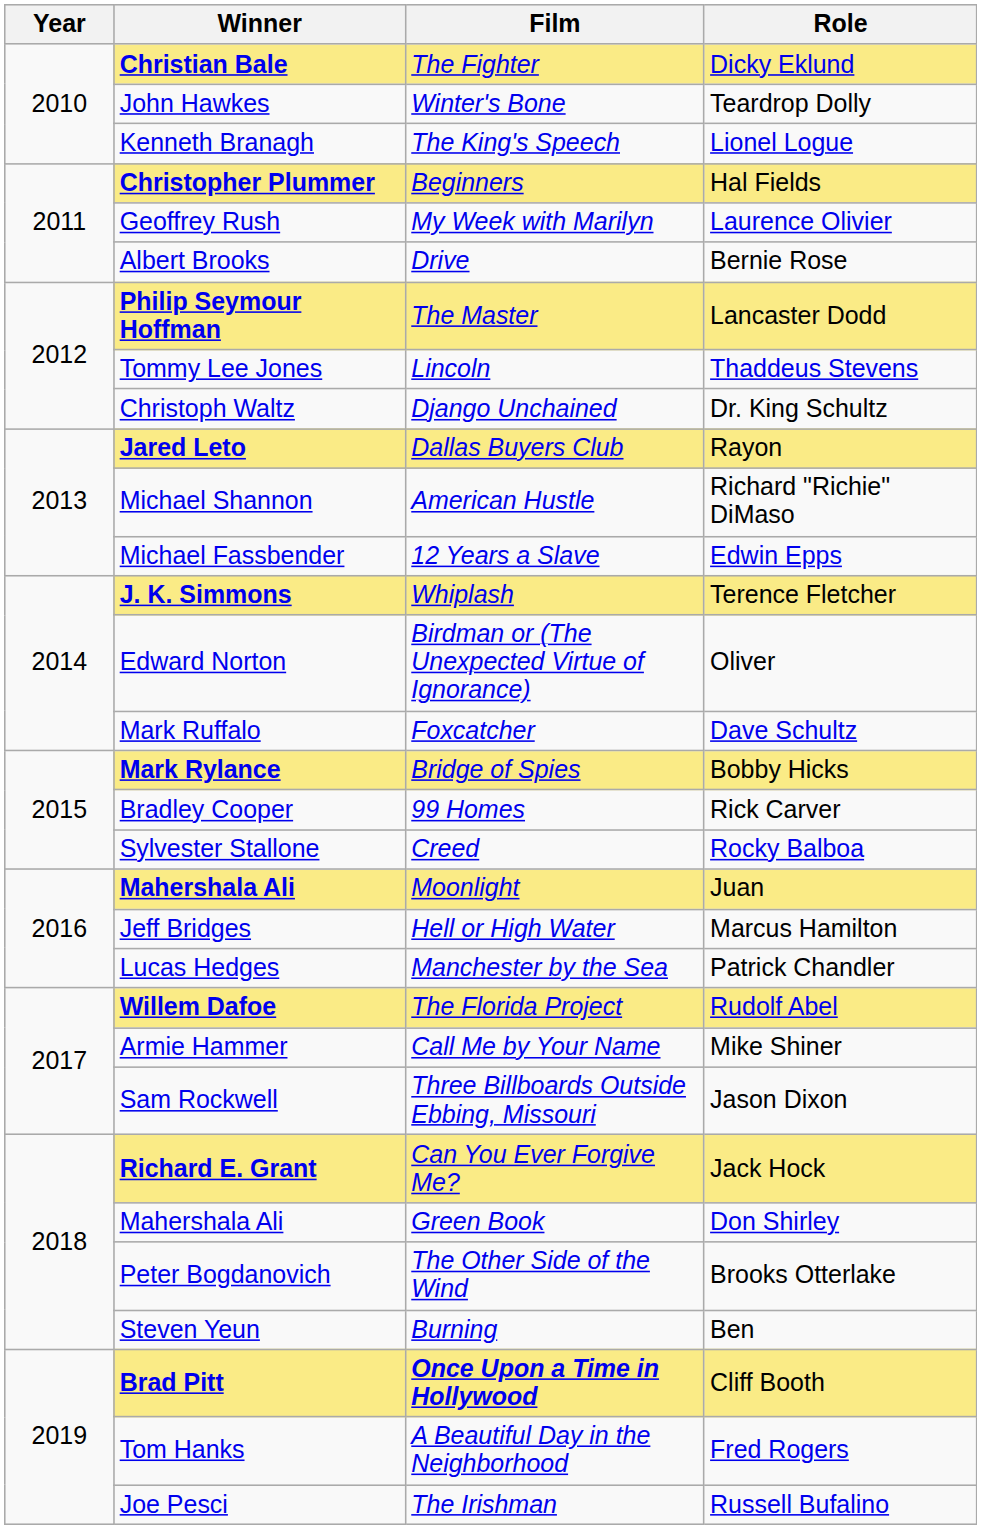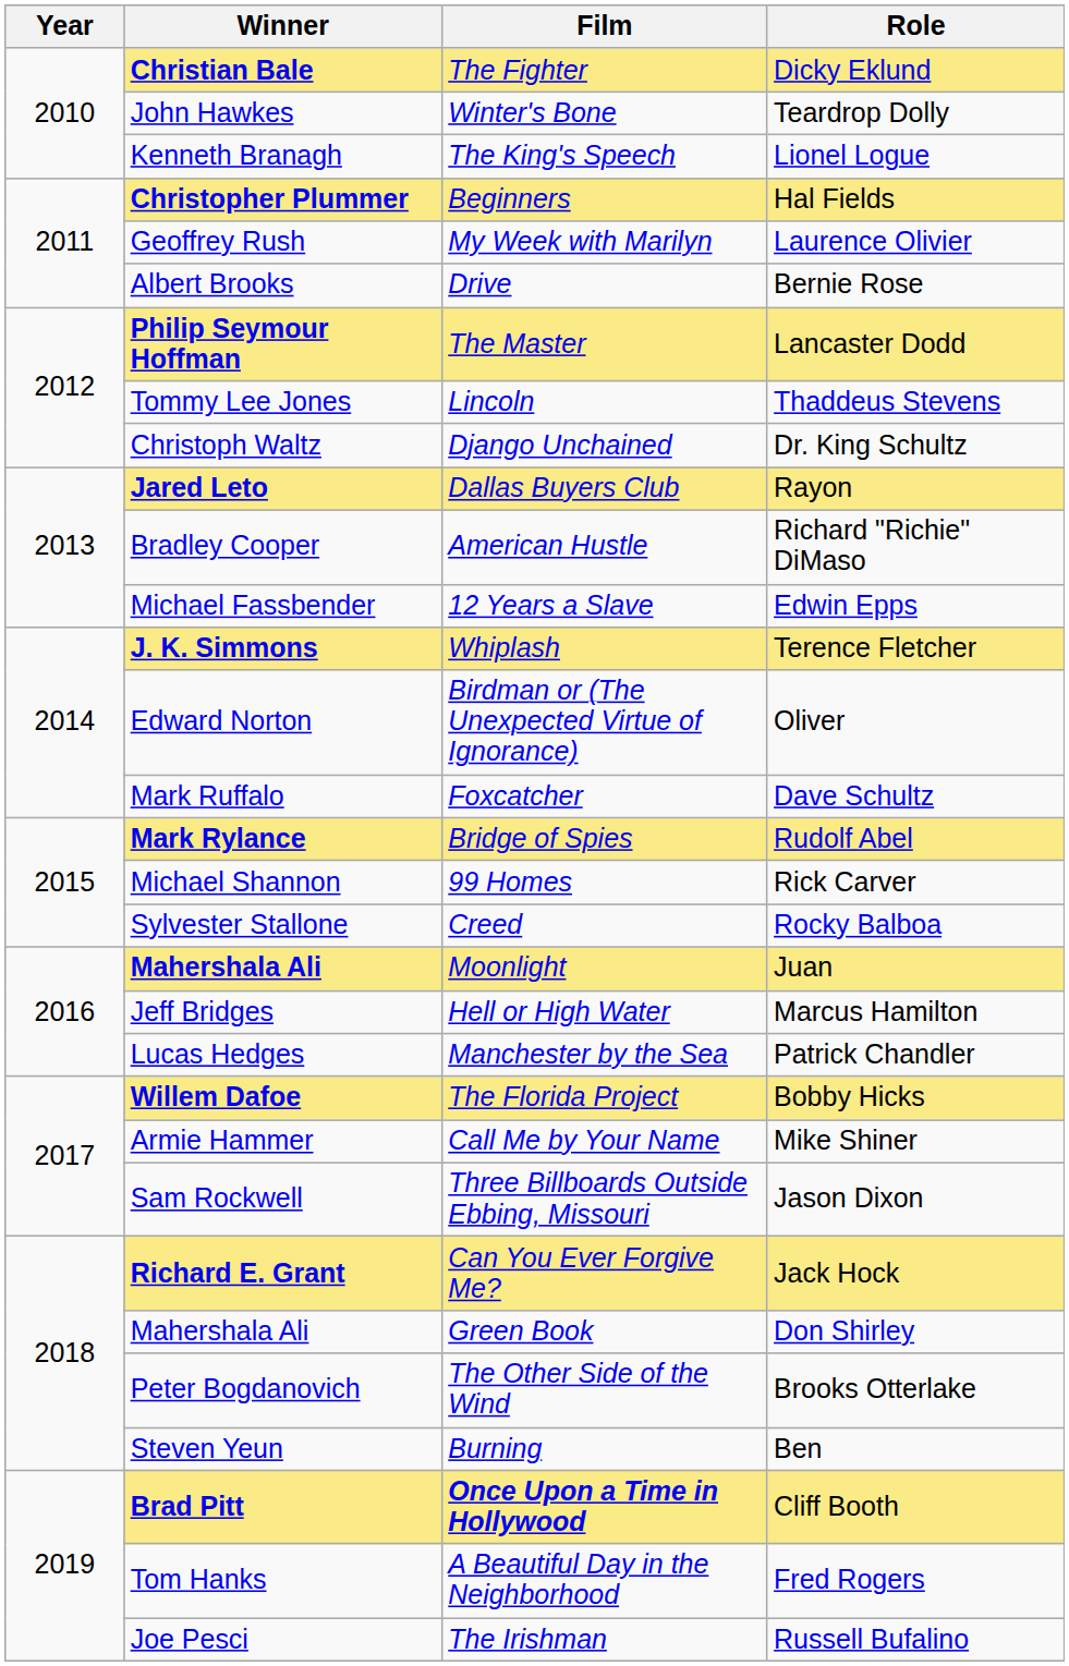American Hustle | Winner: Michael Shannon -> Bradley Cooper
Bridge of Spies | Role: Bobby Hicks -> Rudolf Abel
99 Homes | Winner: Bradley Cooper -> Michael Shannon
The Florida Project | Role: Rudolf Abel -> Bobby Hicks
